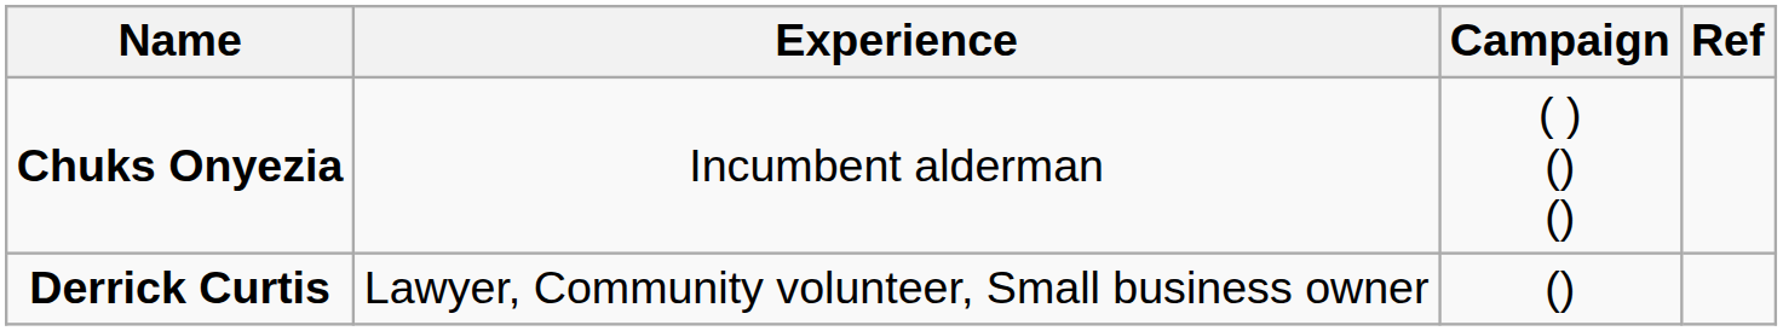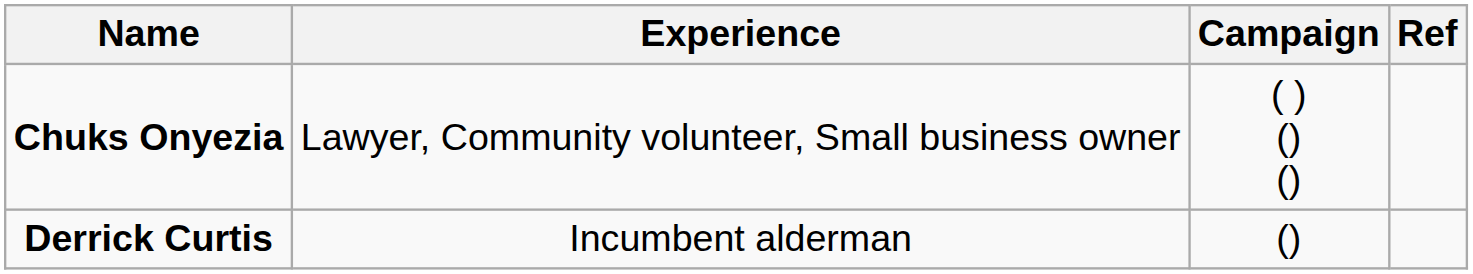Chuks Onyezia | Experience: Incumbent alderman -> Lawyer, Community volunteer, Small business owner
Derrick Curtis | Experience: Lawyer, Community volunteer, Small business owner -> Incumbent alderman
